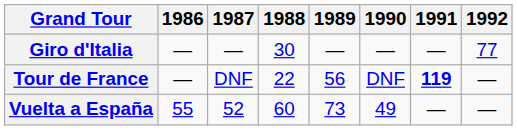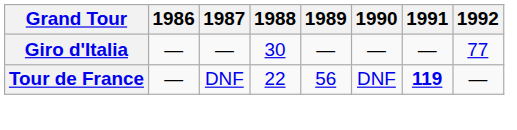- row: Vuelta a España | 55 | 52 | 60 | 73 | 49 | — | —
